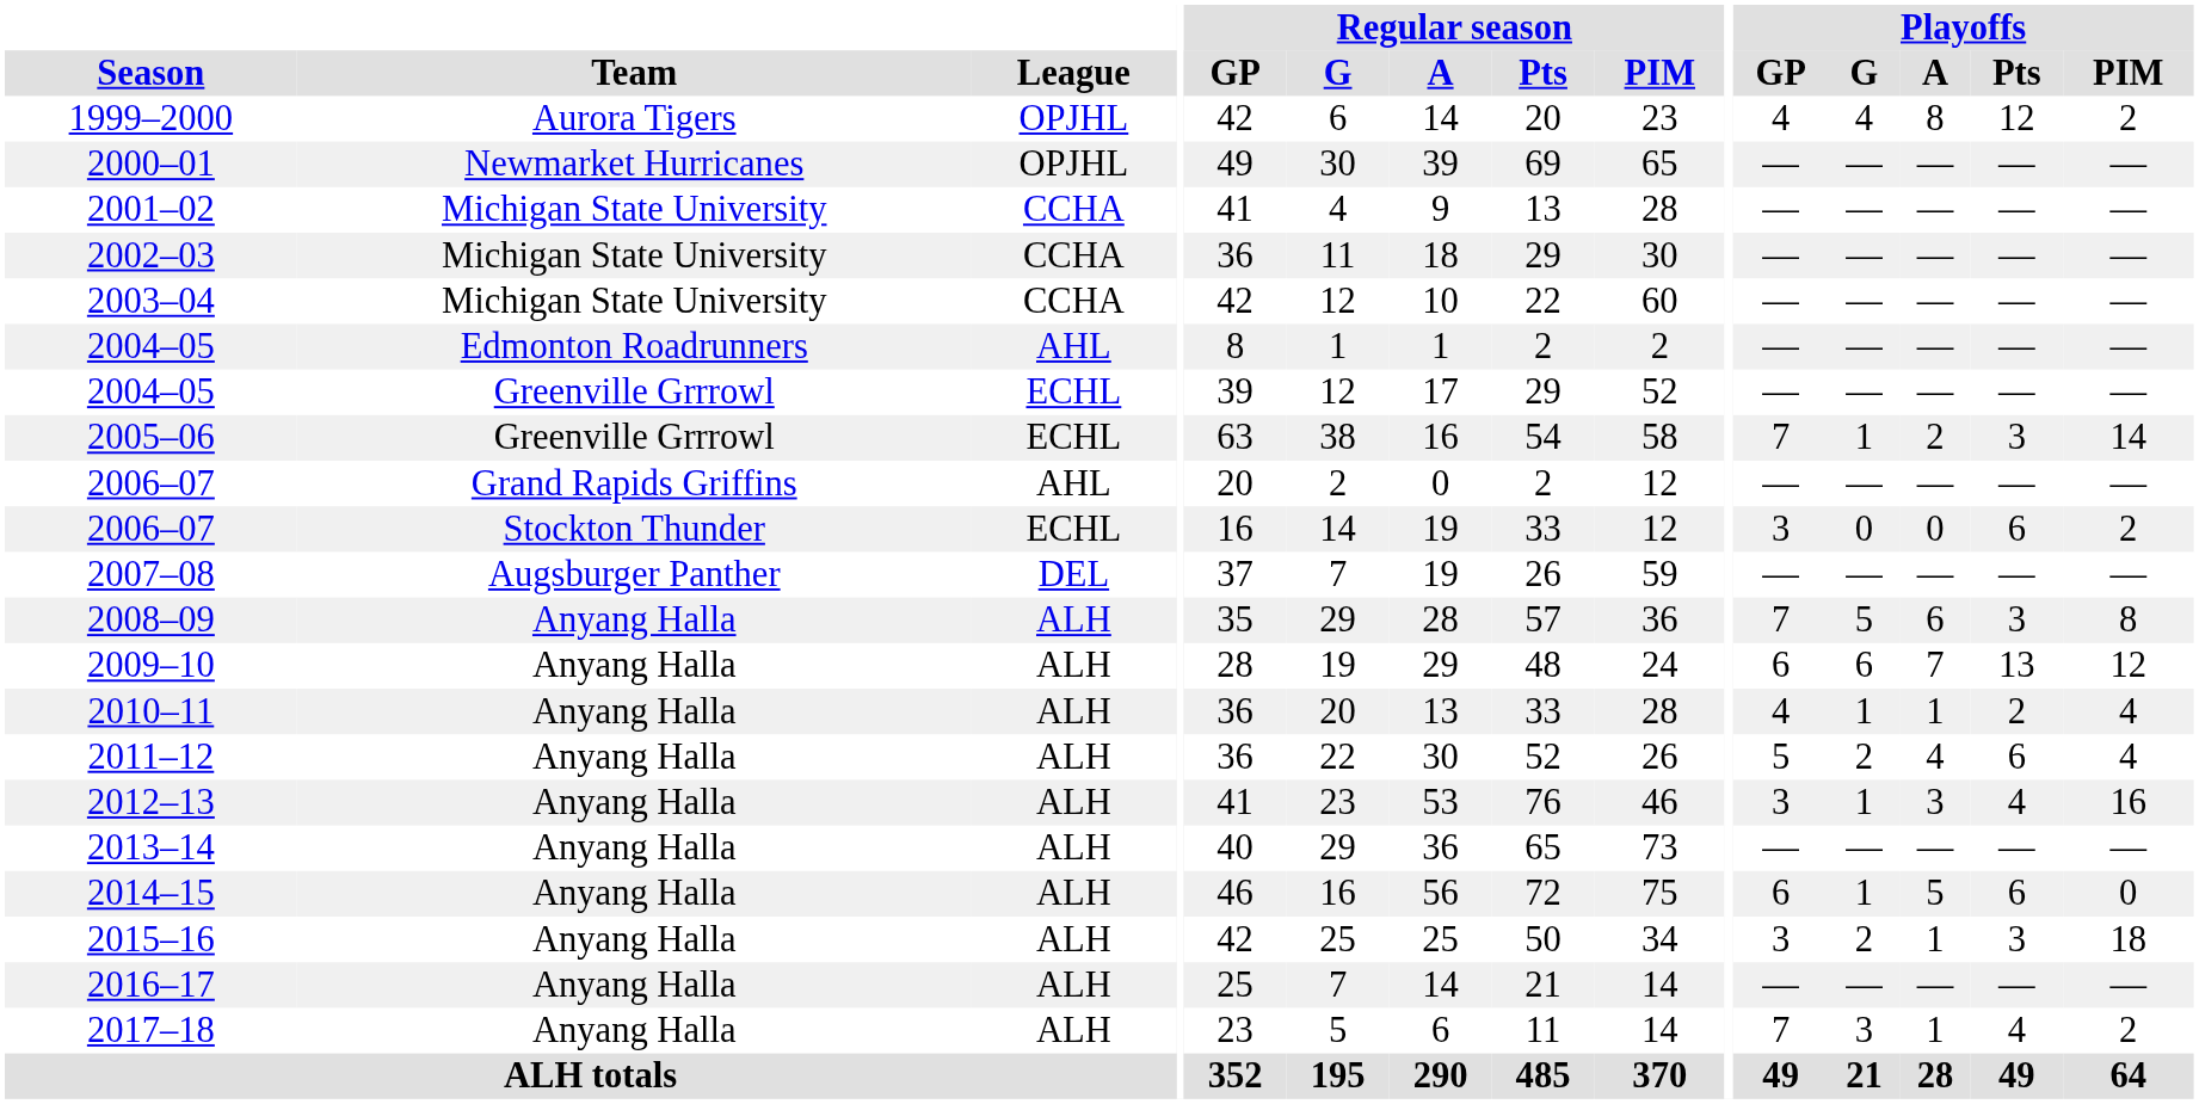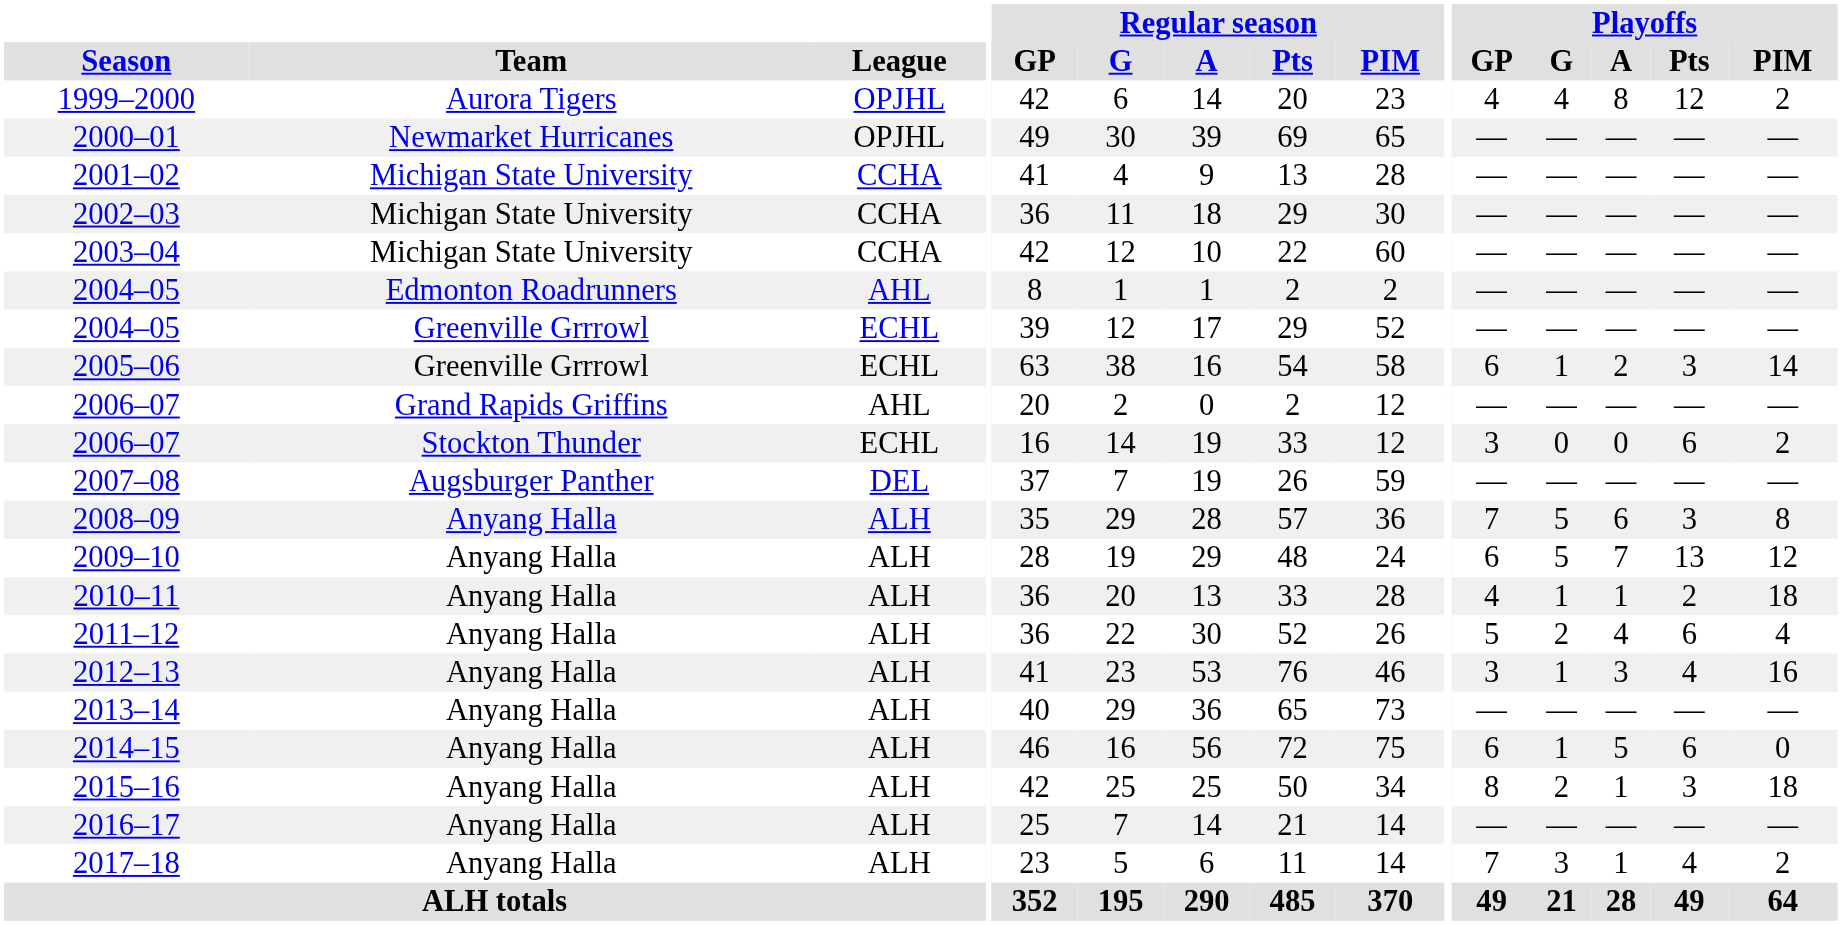2005–06 | Playoffs / GP: 7 -> 6
2009–10 | Playoffs / G: 6 -> 5
2010–11 | Playoffs / PIM: 4 -> 18
2015–16 | Playoffs / GP: 3 -> 8
